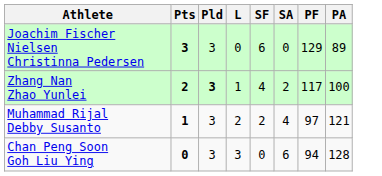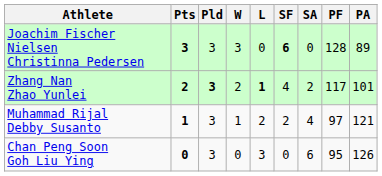+ column: W | 3 | 2 | 1 | 0
Joachim Fischer Nielsen Christinna Pedersen | SF: normal -> bold
Joachim Fischer Nielsen Christinna Pedersen | PF: 129 -> 128
Zhang Nan Zhao Yunlei | L: normal -> bold
Zhang Nan Zhao Yunlei | PA: 100 -> 101
Chan Peng Soon Goh Liu Ying | PF: 94 -> 95
Chan Peng Soon Goh Liu Ying | PA: 128 -> 126
